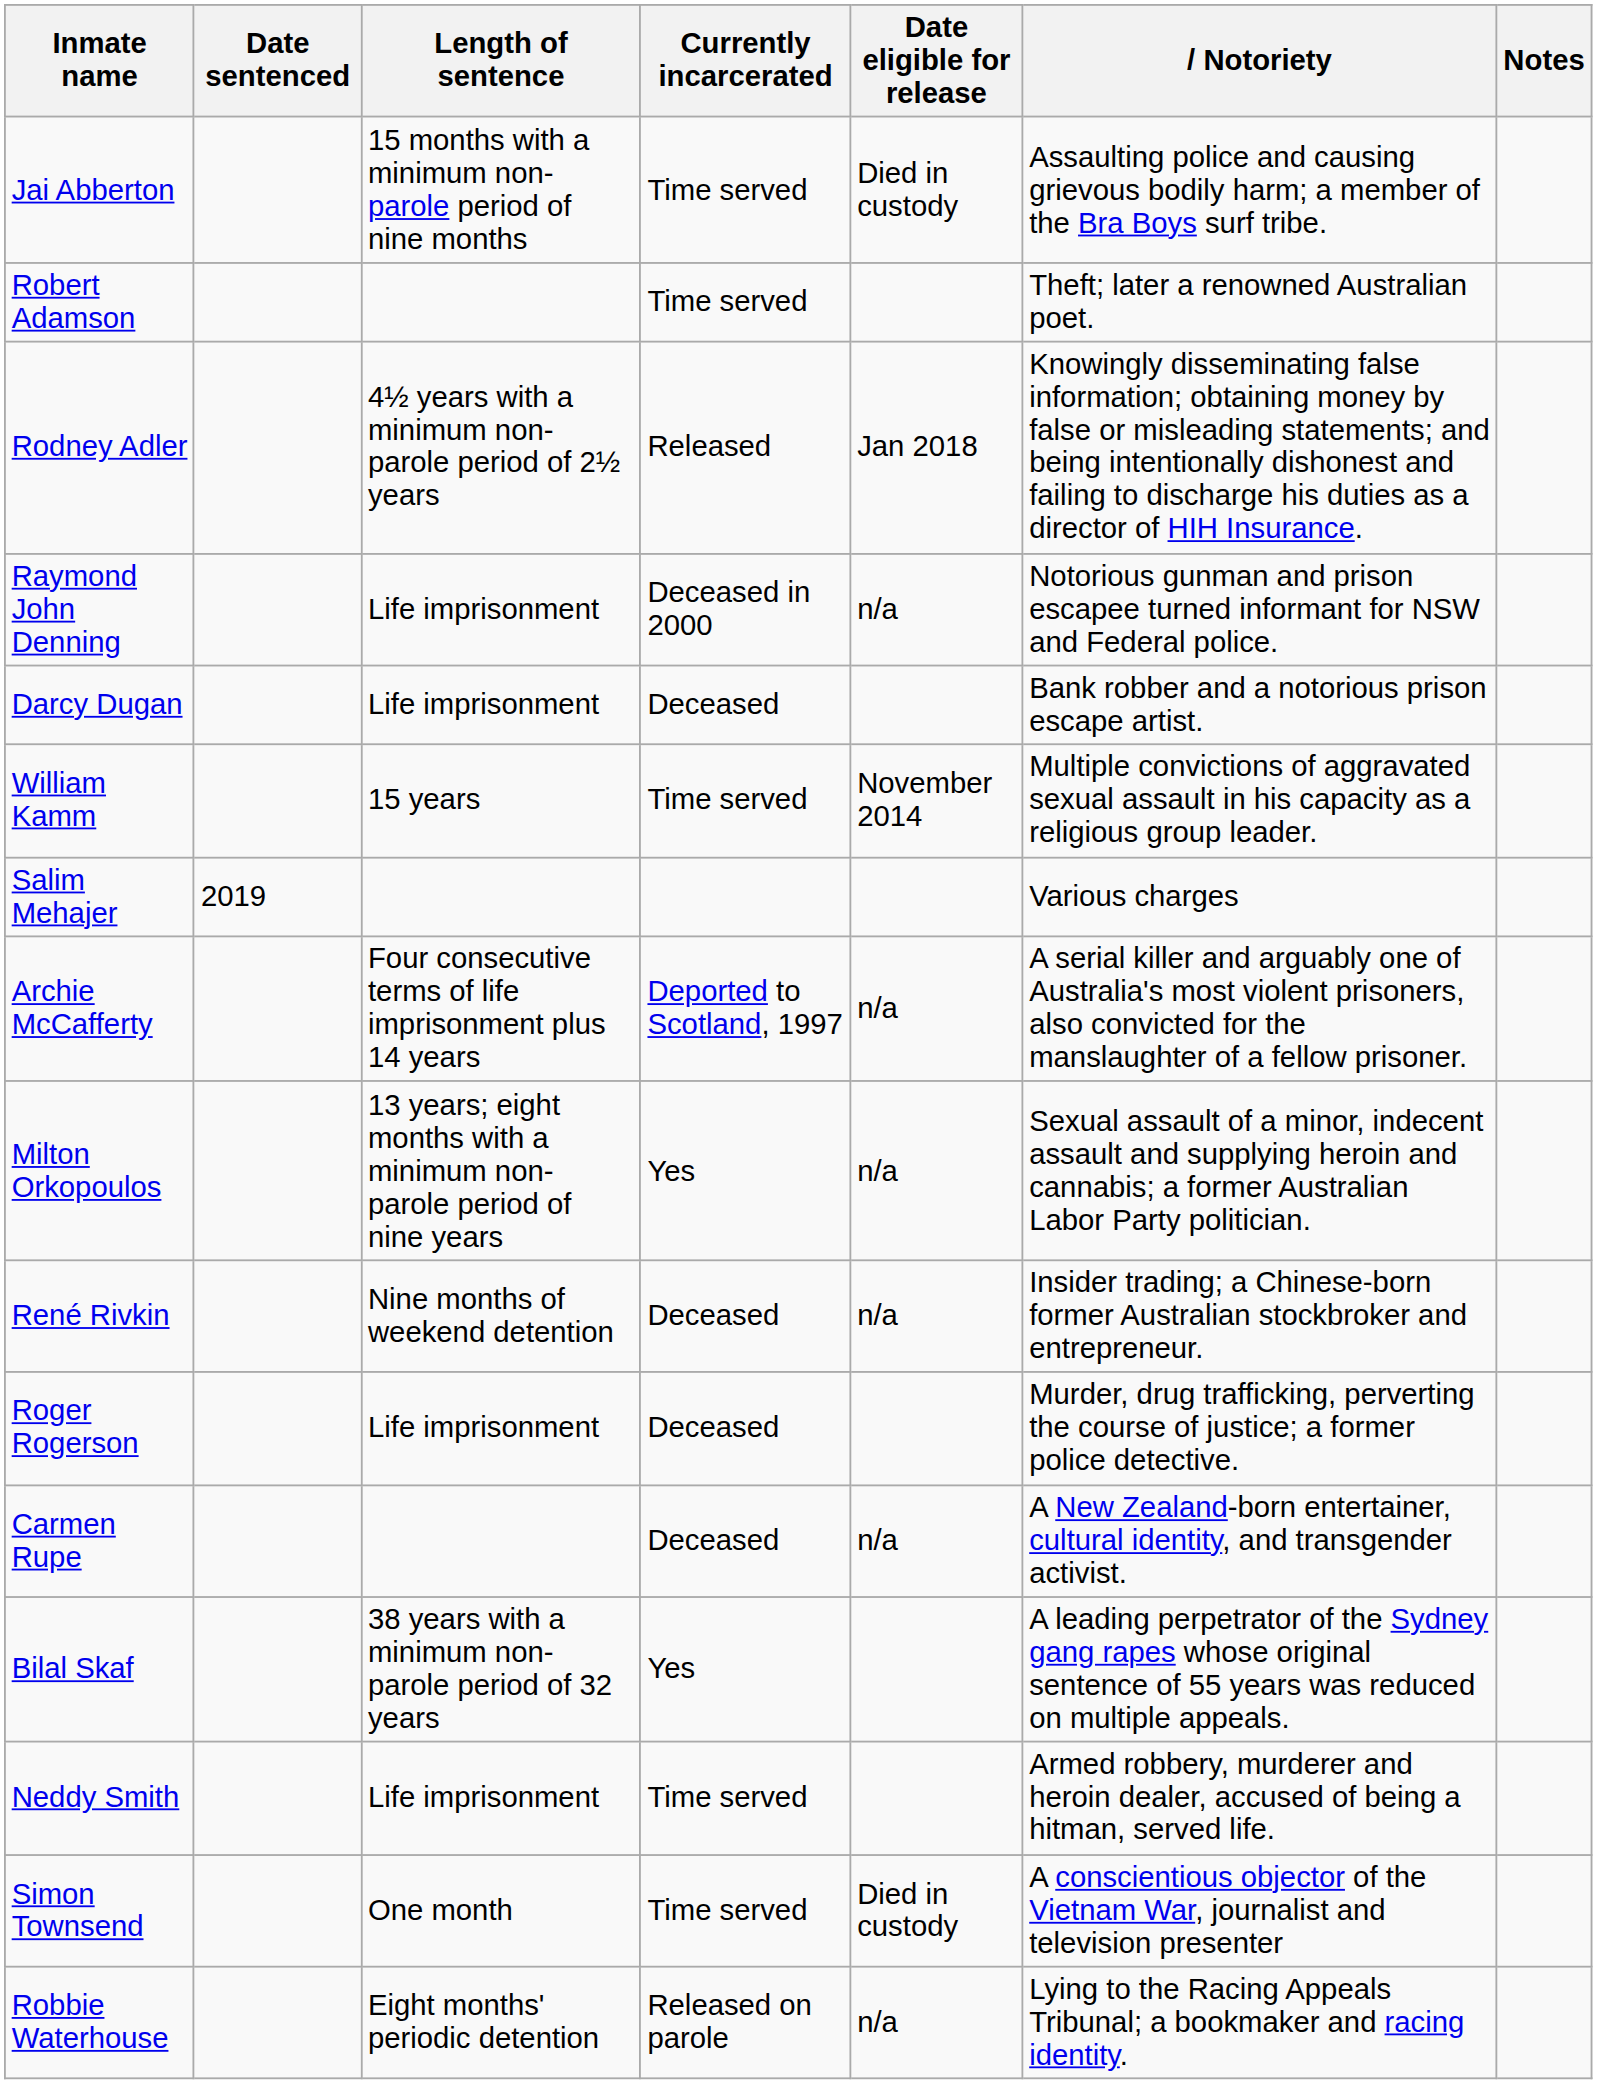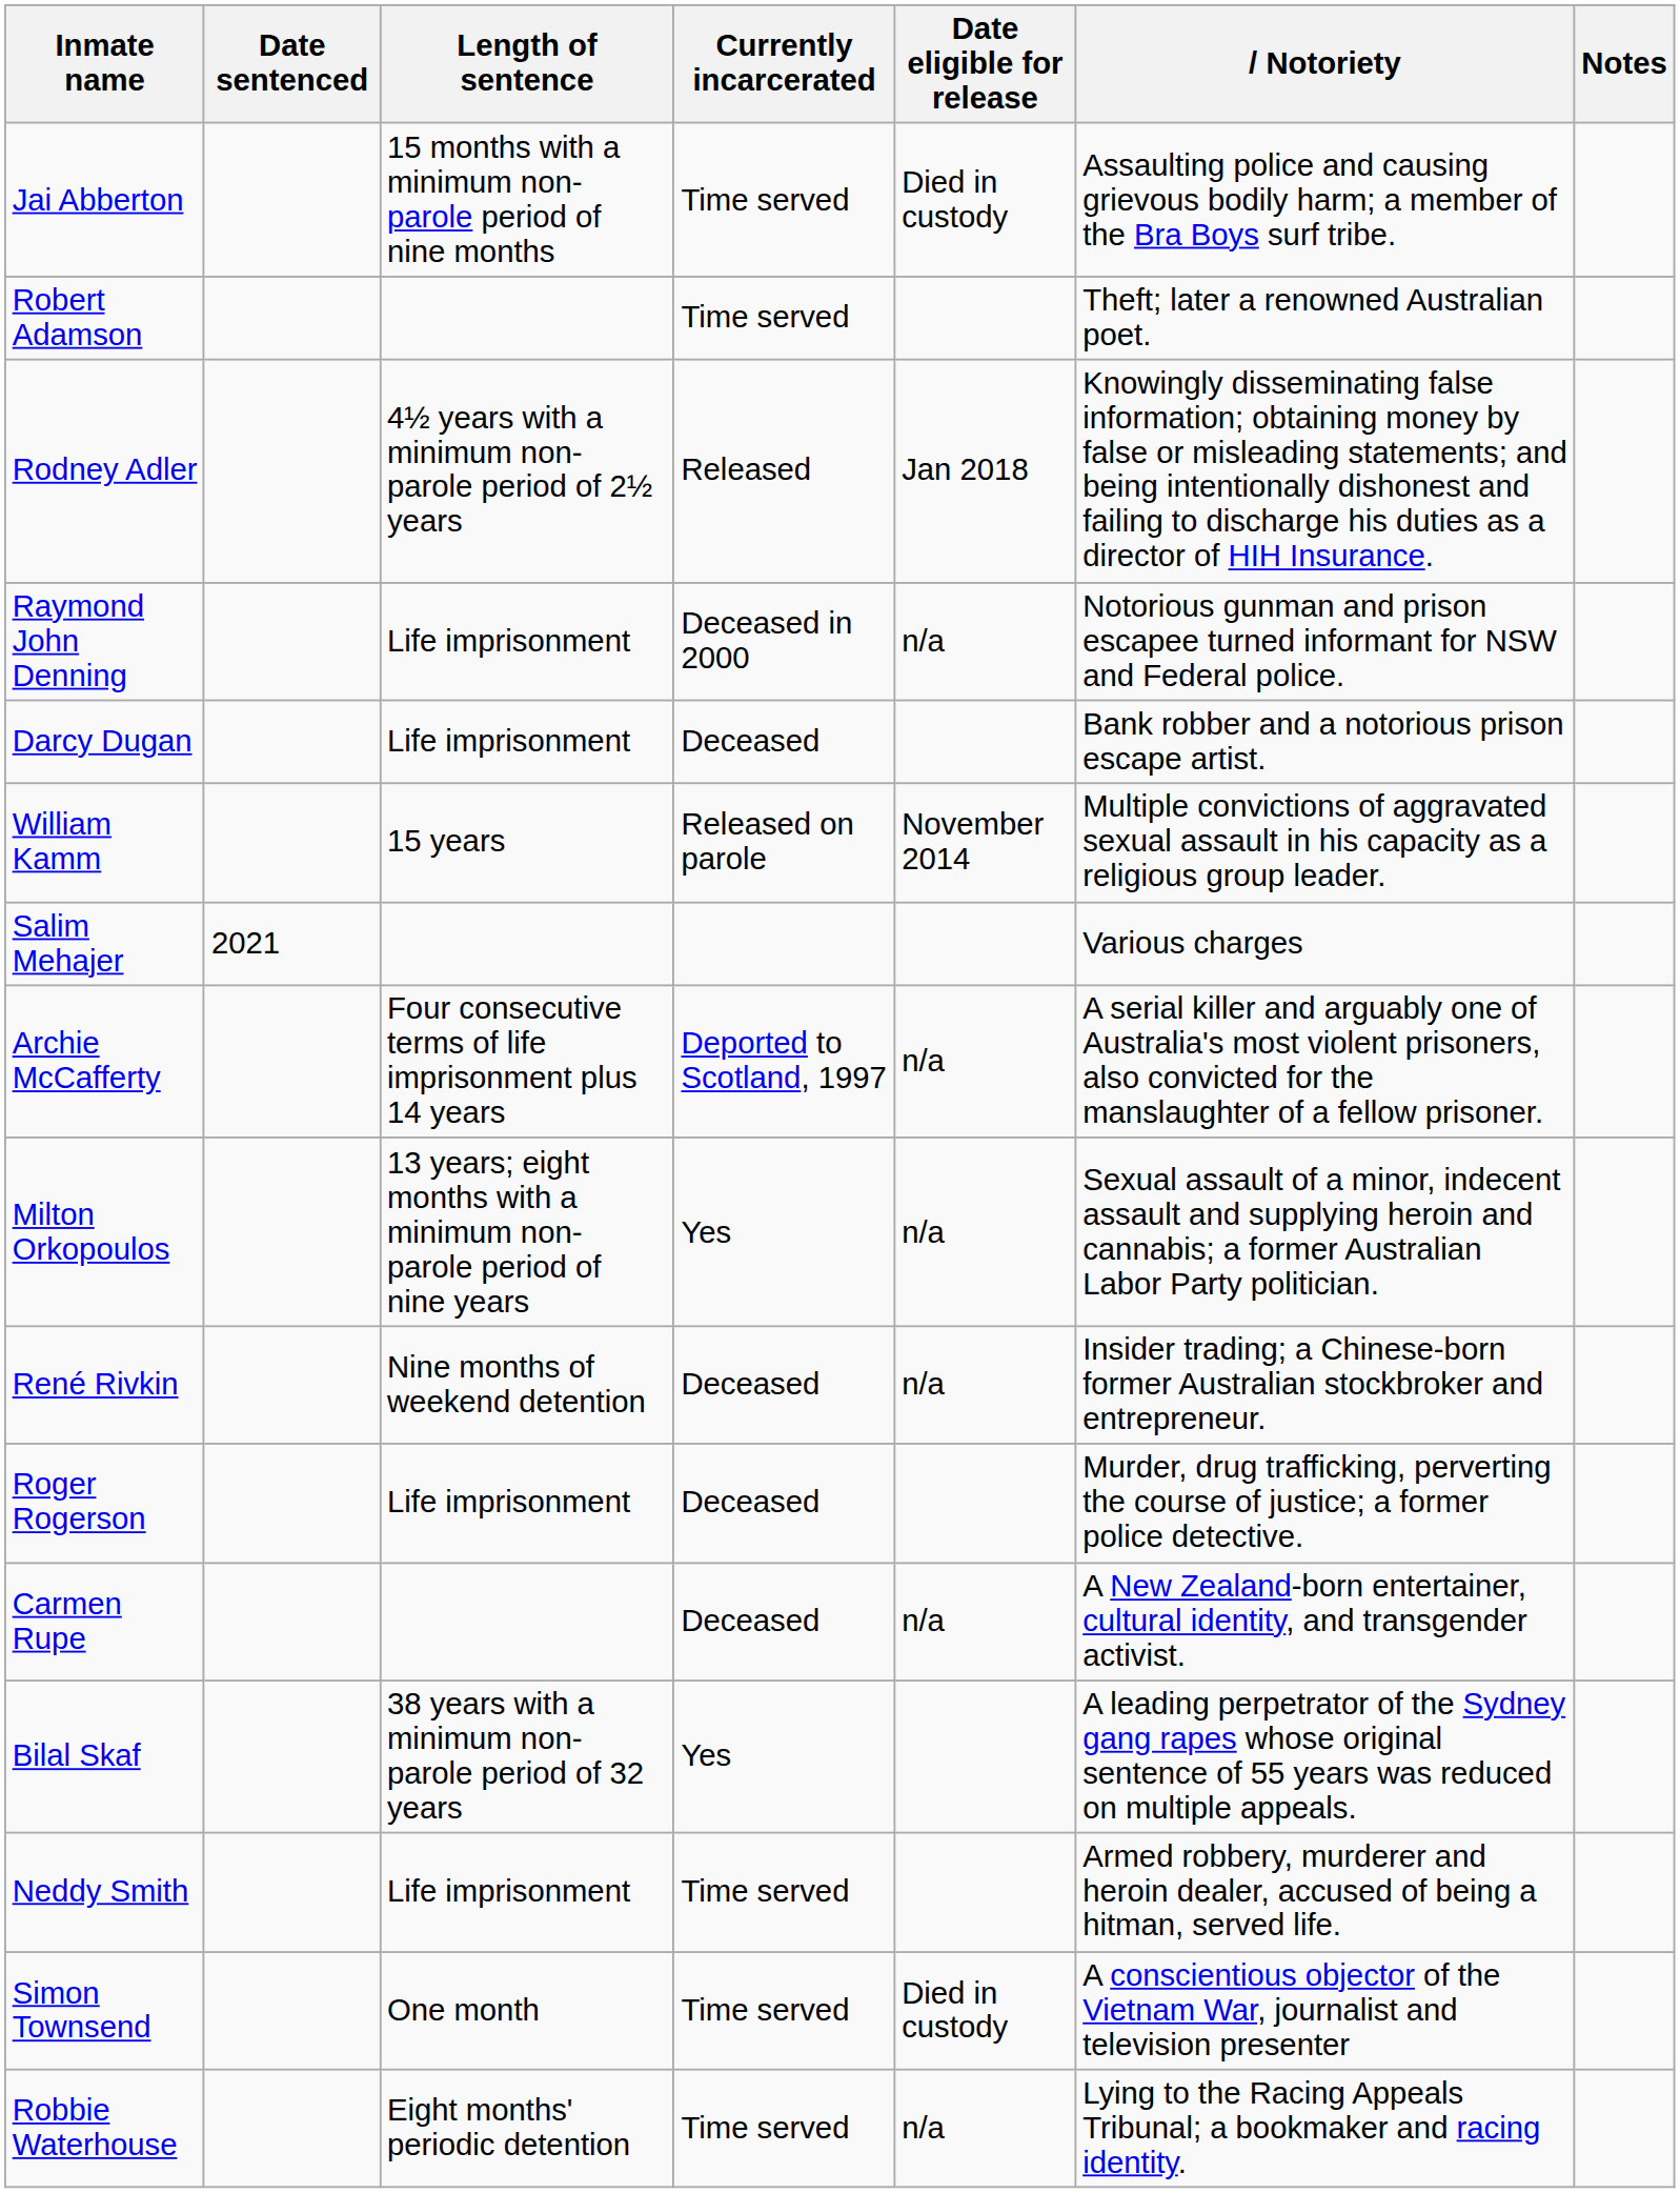William Kamm | Currently incarcerated: Time served -> Released on parole
Salim Mehajer | Date sentenced: 2019 -> 2021
Robbie Waterhouse | Currently incarcerated: Released on parole -> Time served
